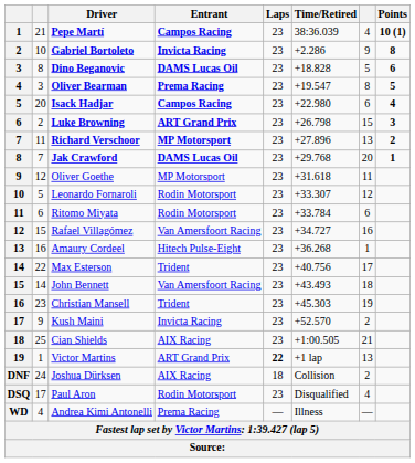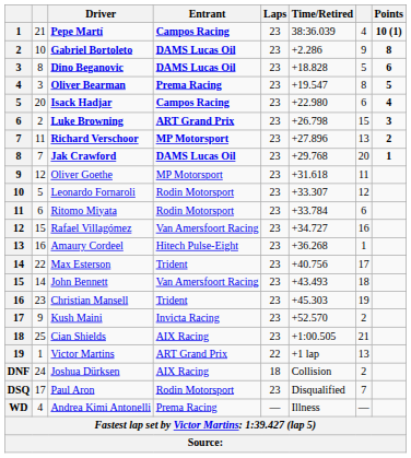Gabriel Bortoleto | Entrant: Invicta Racing -> DAMS Lucas Oil
Victor Martins | Laps: bold -> normal
Paul Aron | column 7: 4 -> 7
